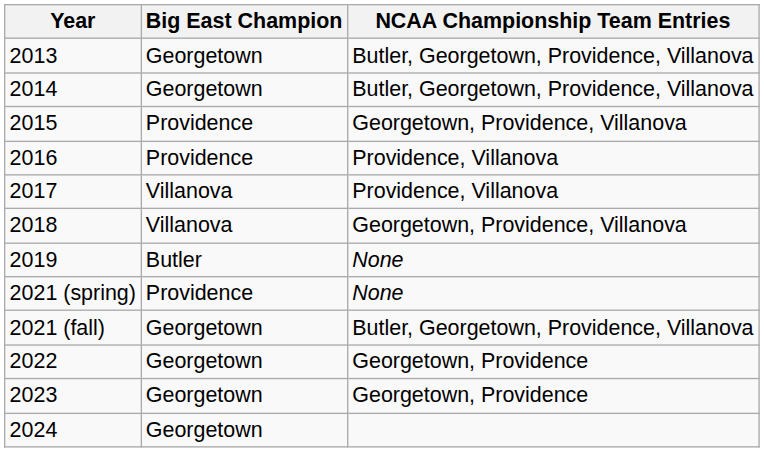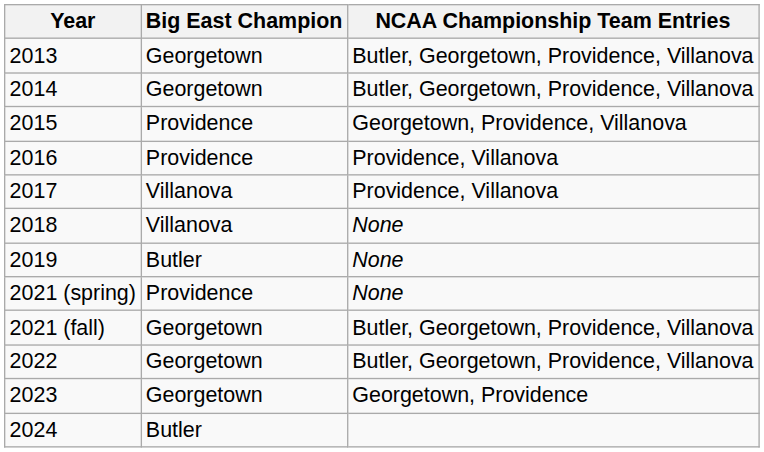2018 | NCAA Championship Team Entries: Georgetown, Providence, Villanova -> None
2022 | NCAA Championship Team Entries: Georgetown, Providence -> Butler, Georgetown, Providence, Villanova
2024 | Big East Champion: Georgetown -> Butler
